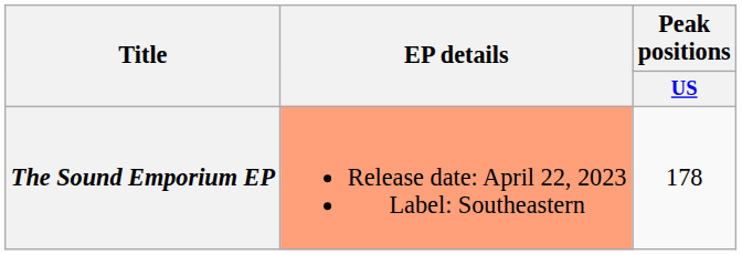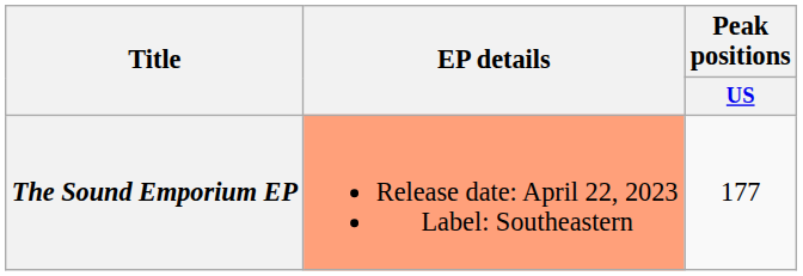The Sound Emporium EP | Peak positions / US: 178 -> 177
